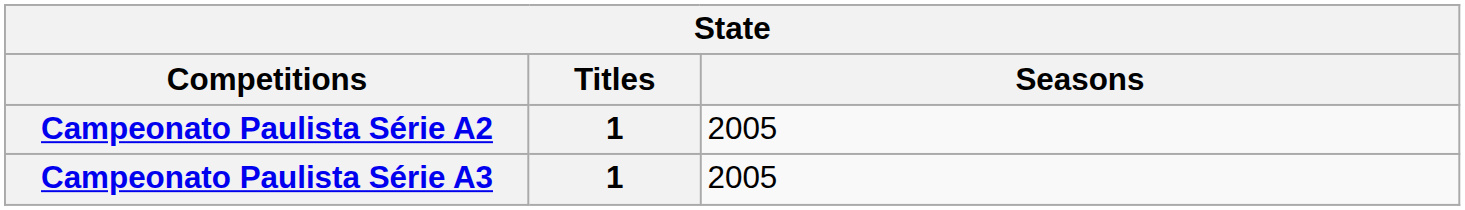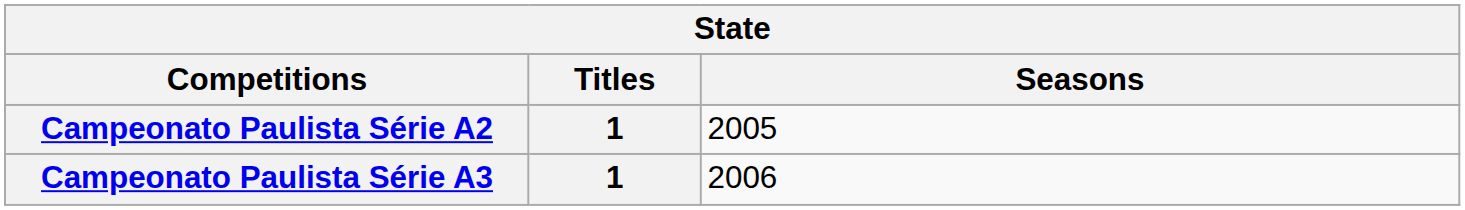Campeonato Paulista Série A3 | Seasons: 2005 -> 2006
